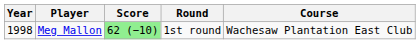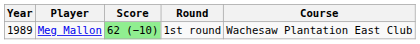Meg Mallon | Year: 1998 -> 1989
